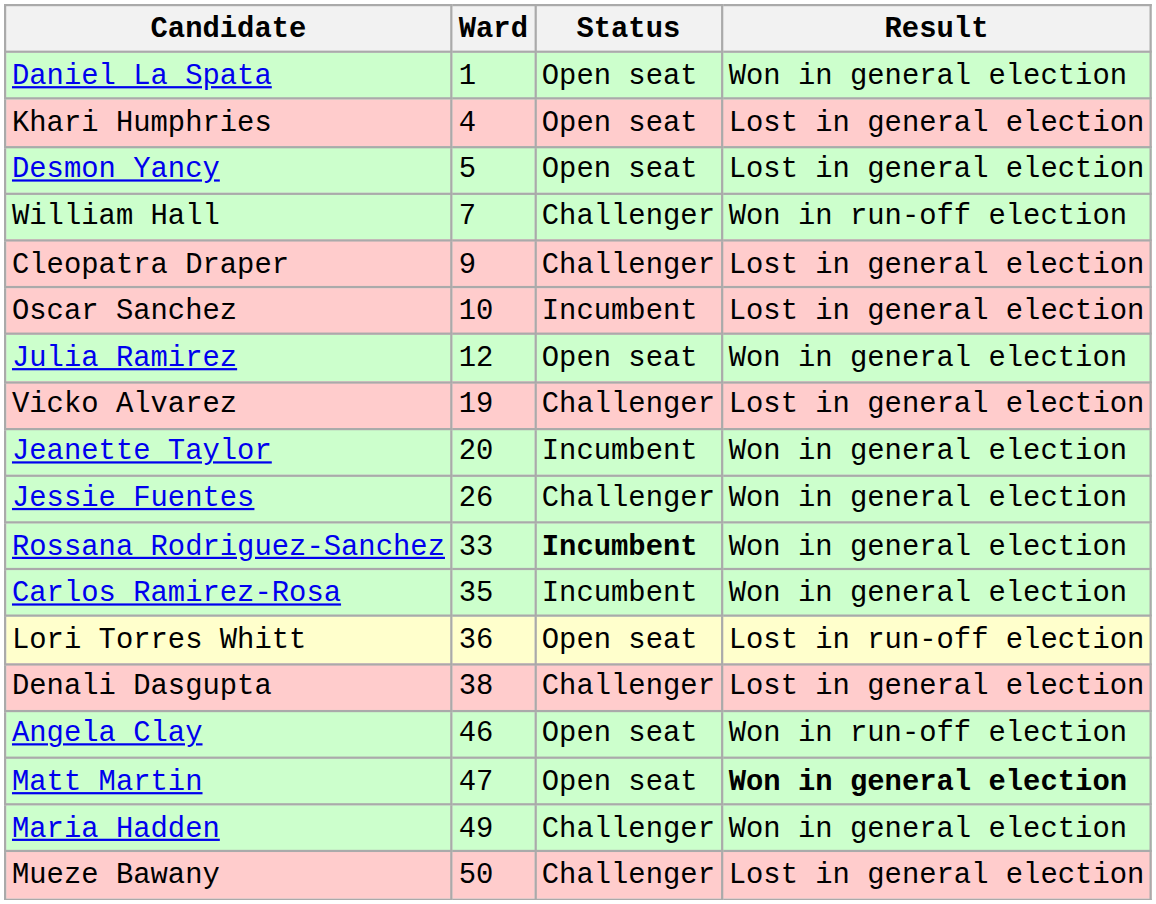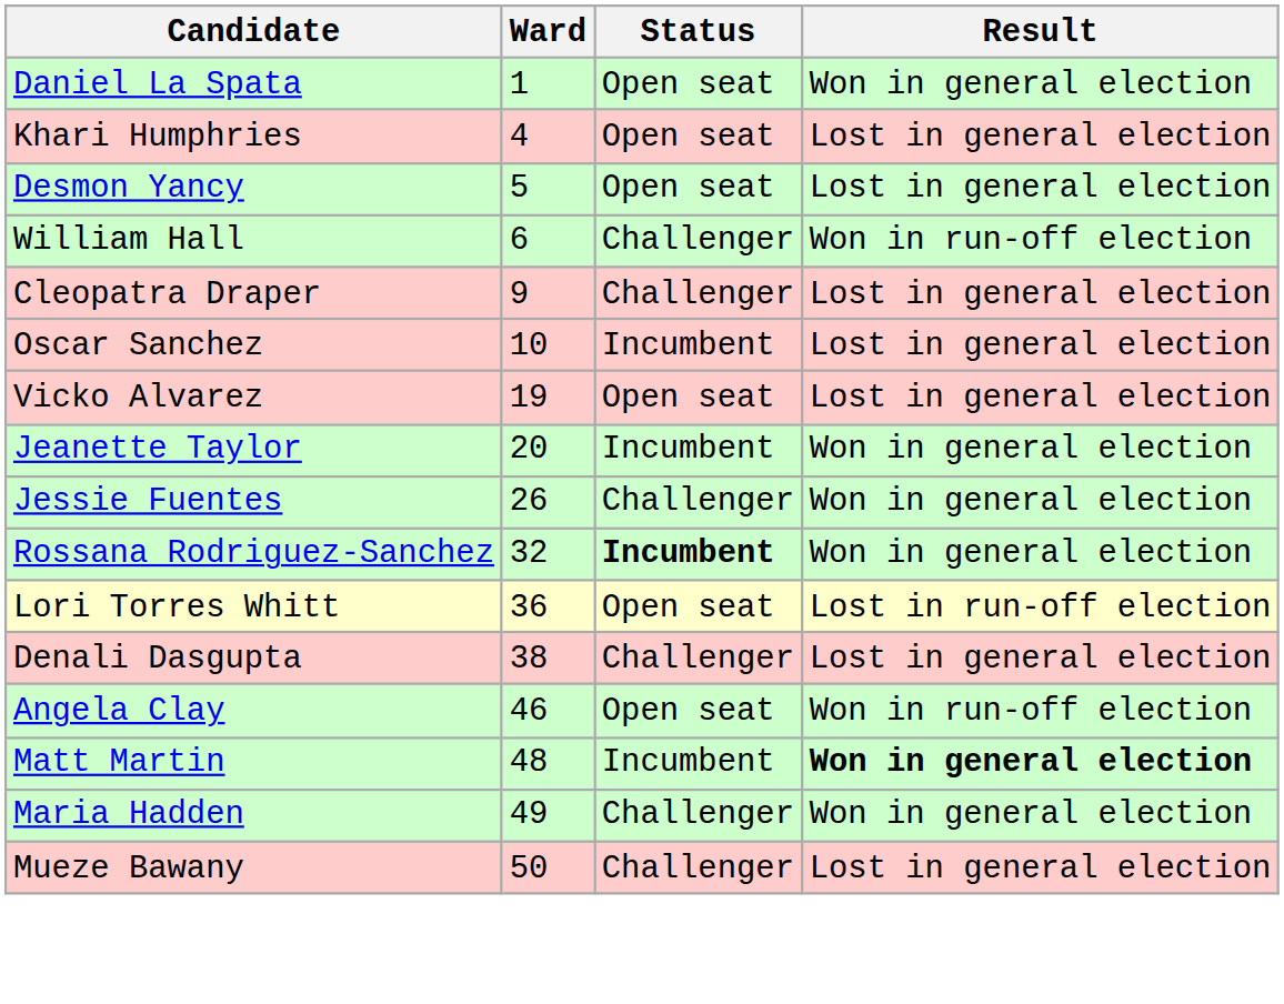William Hall | Ward: 7 -> 6
- row: Julia Ramirez | 12 | Open seat | Won in general election
Vicko Alvarez | Status: Challenger -> Open seat
Rossana Rodriguez-Sanchez | Ward: 33 -> 32
- row: Carlos Ramirez-Rosa | 35 | Incumbent | Won in general election
Matt Martin | Ward: 47 -> 48
Matt Martin | Status: Open seat -> Incumbent
